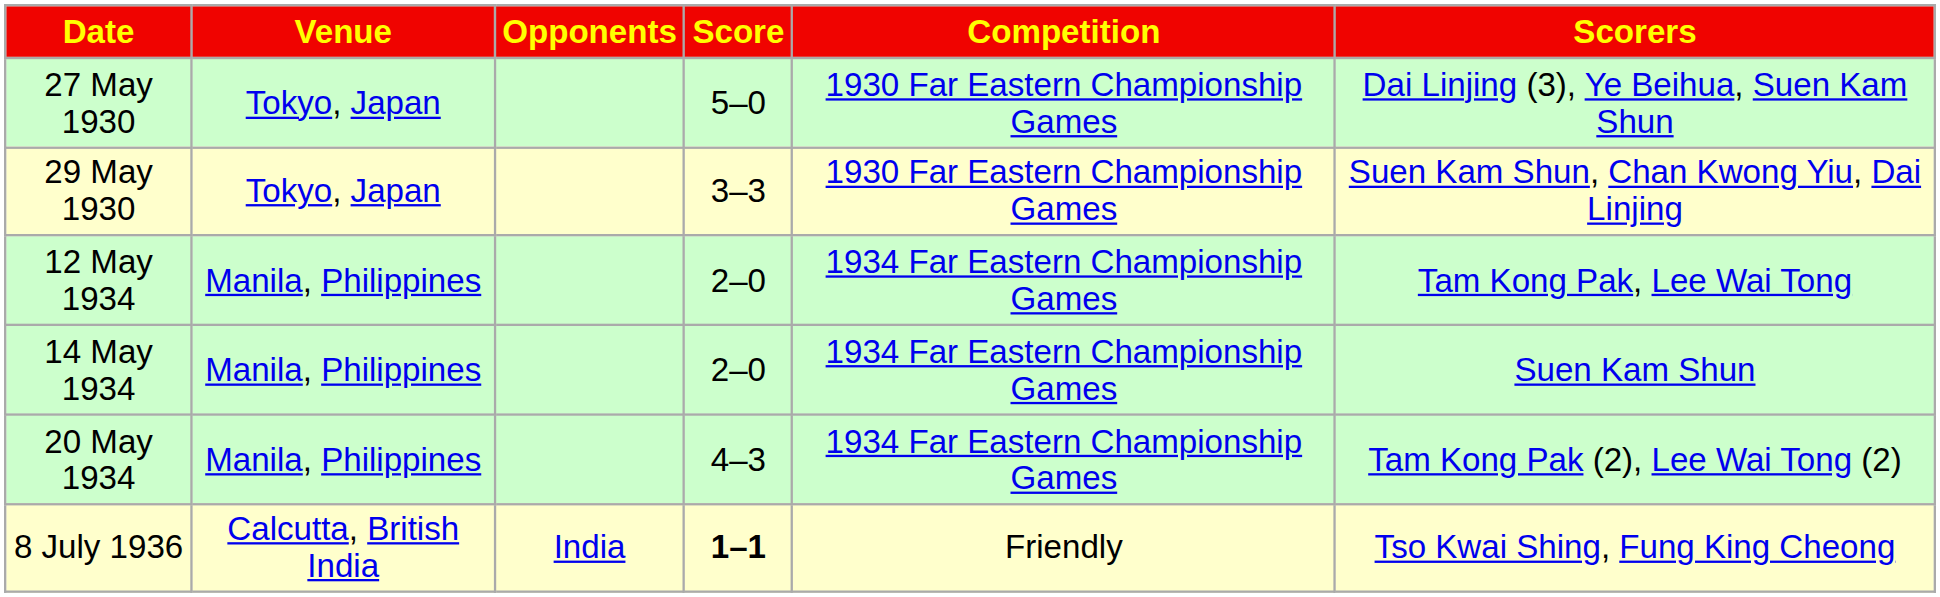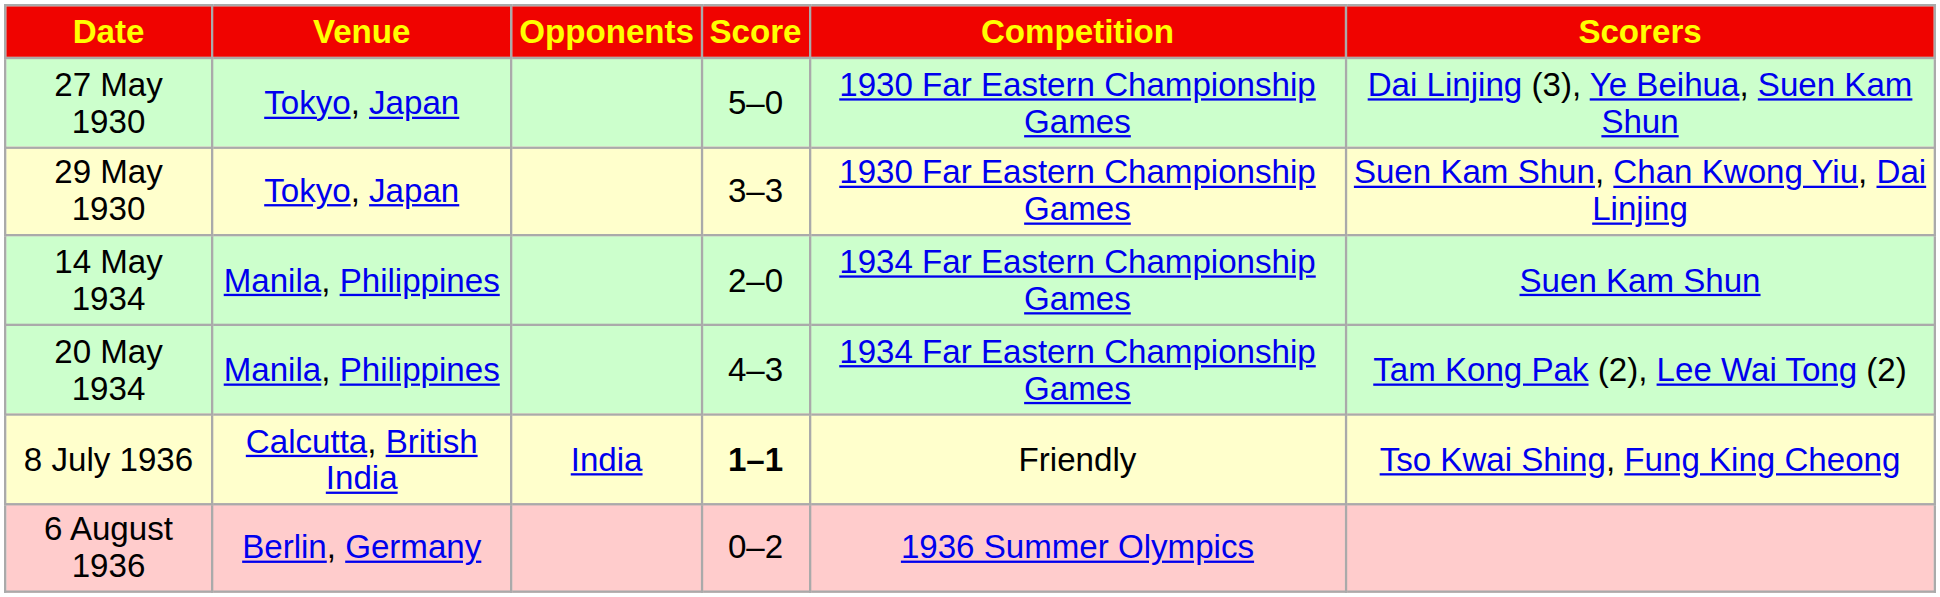- row: 12 May 1934 | Manila, Philippines | 2–0 | 1934 Far Eastern Championship Games | Tam Kong Pak, Lee Wai Tong
+ row: 6 August 1936 | Berlin, Germany | 0–2 | 1936 Summer Olympics
